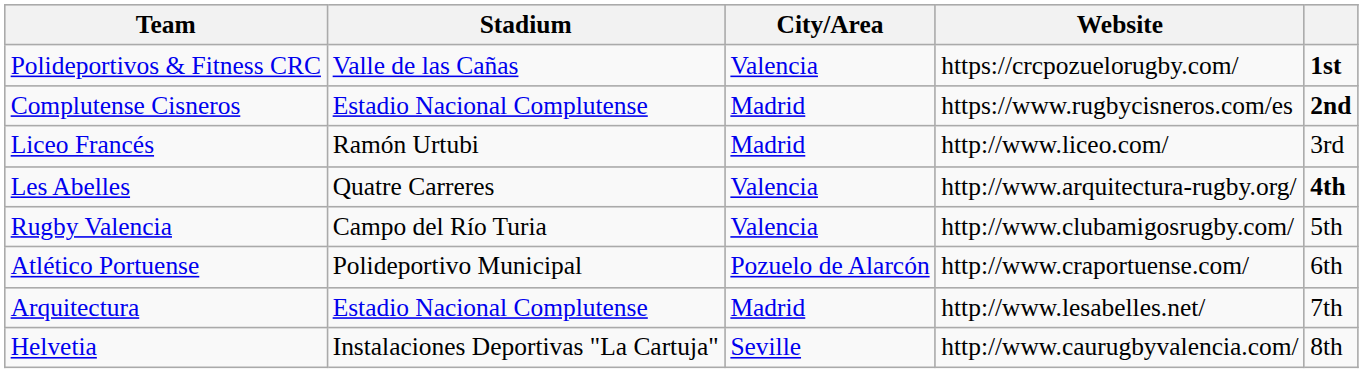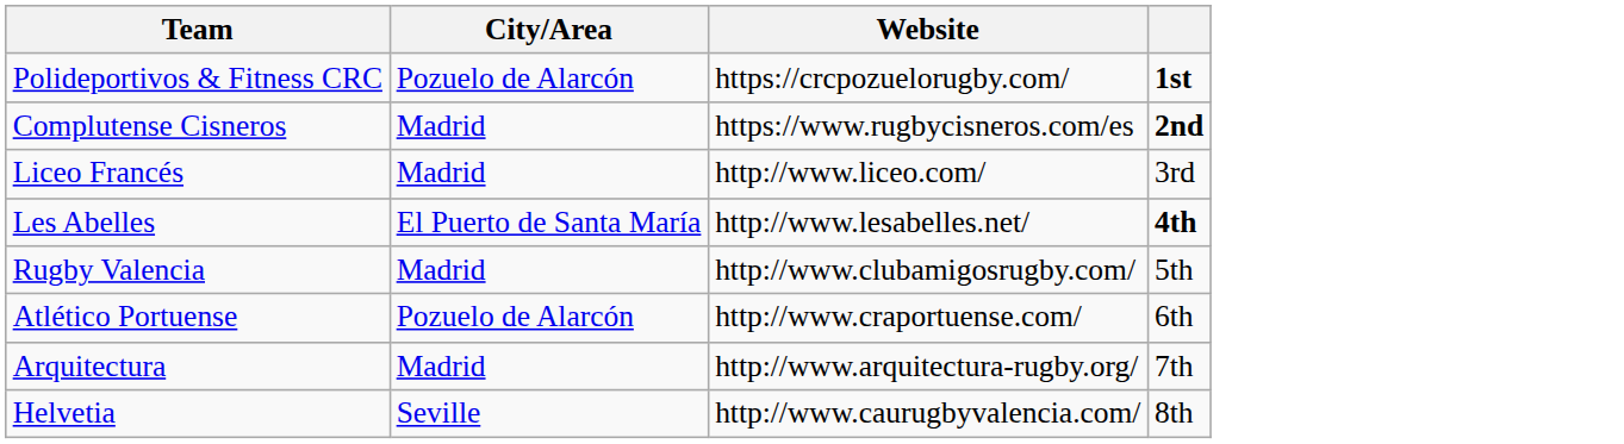- column: Stadium | Valle de las Cañas | Estadio Nacional Complutense | Ramón Urtubi | Quatre Carreres | Campo del Río Turia | Polideportivo Municipal | Estadio Nacional Complutense | Instalaciones Deportivas "La Cartuja"
Polideportivos & Fitness CRC | City/Area: Valencia -> Pozuelo de Alarcón
Les Abelles | City/Area: Valencia -> El Puerto de Santa María
Les Abelles | Website: http://www.arquitectura-rugby.org/ -> http://www.lesabelles.net/
Rugby Valencia | City/Area: Valencia -> Madrid
Arquitectura | Website: http://www.lesabelles.net/ -> http://www.arquitectura-rugby.org/
